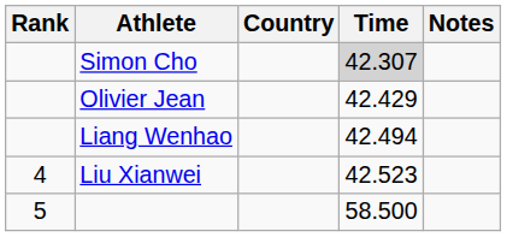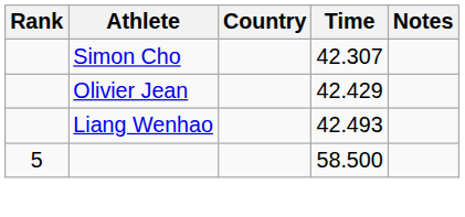Simon Cho | Time: lightgrey background -> no background
Liang Wenhao | Time: 42.494 -> 42.493
- row: 4 | Liu Xianwei | 42.523
